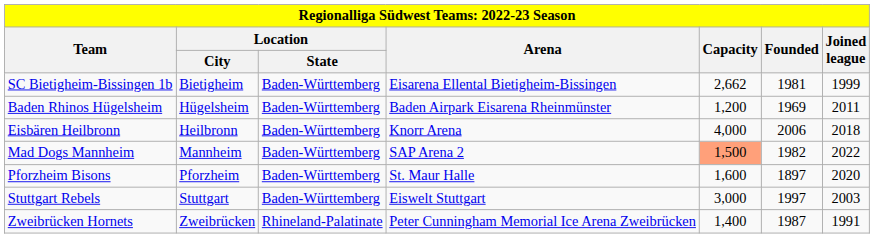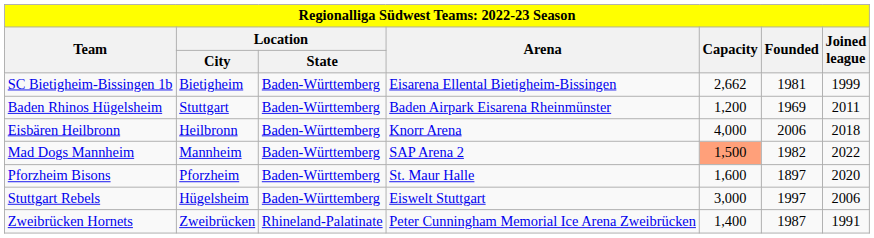Baden Rhinos Hügelsheim | Location / City: Hügelsheim -> Stuttgart
Stuttgart Rebels | Location / City: Stuttgart -> Hügelsheim
Stuttgart Rebels | Joined league: 2003 -> 2006
